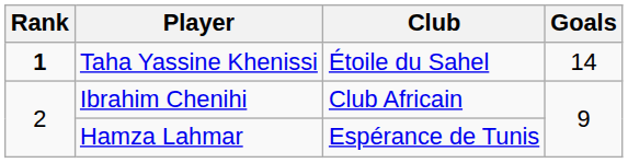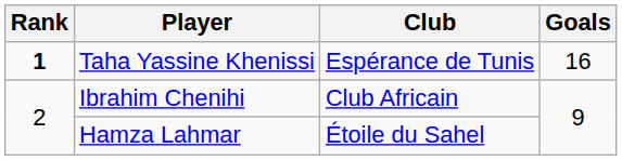Taha Yassine Khenissi | Club: Étoile du Sahel -> Espérance de Tunis
Taha Yassine Khenissi | Goals: 14 -> 16
Hamza Lahmar | Club: Espérance de Tunis -> Étoile du Sahel
